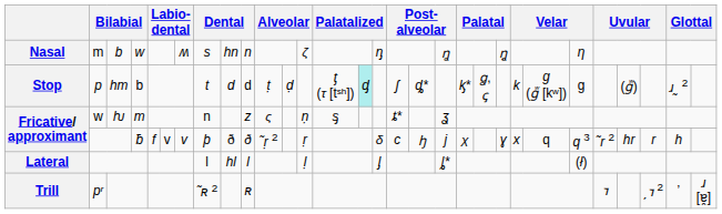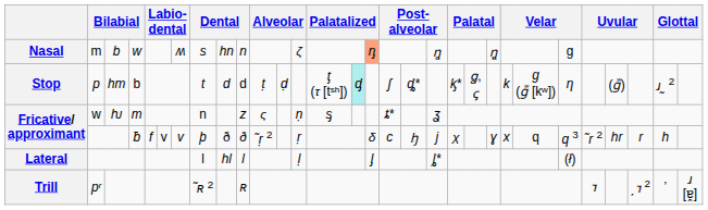Nasal | column 16: no background -> lightsalmon background
Nasal | column 25: ƞ -> g
Stop | column 25: g -> ƞ
